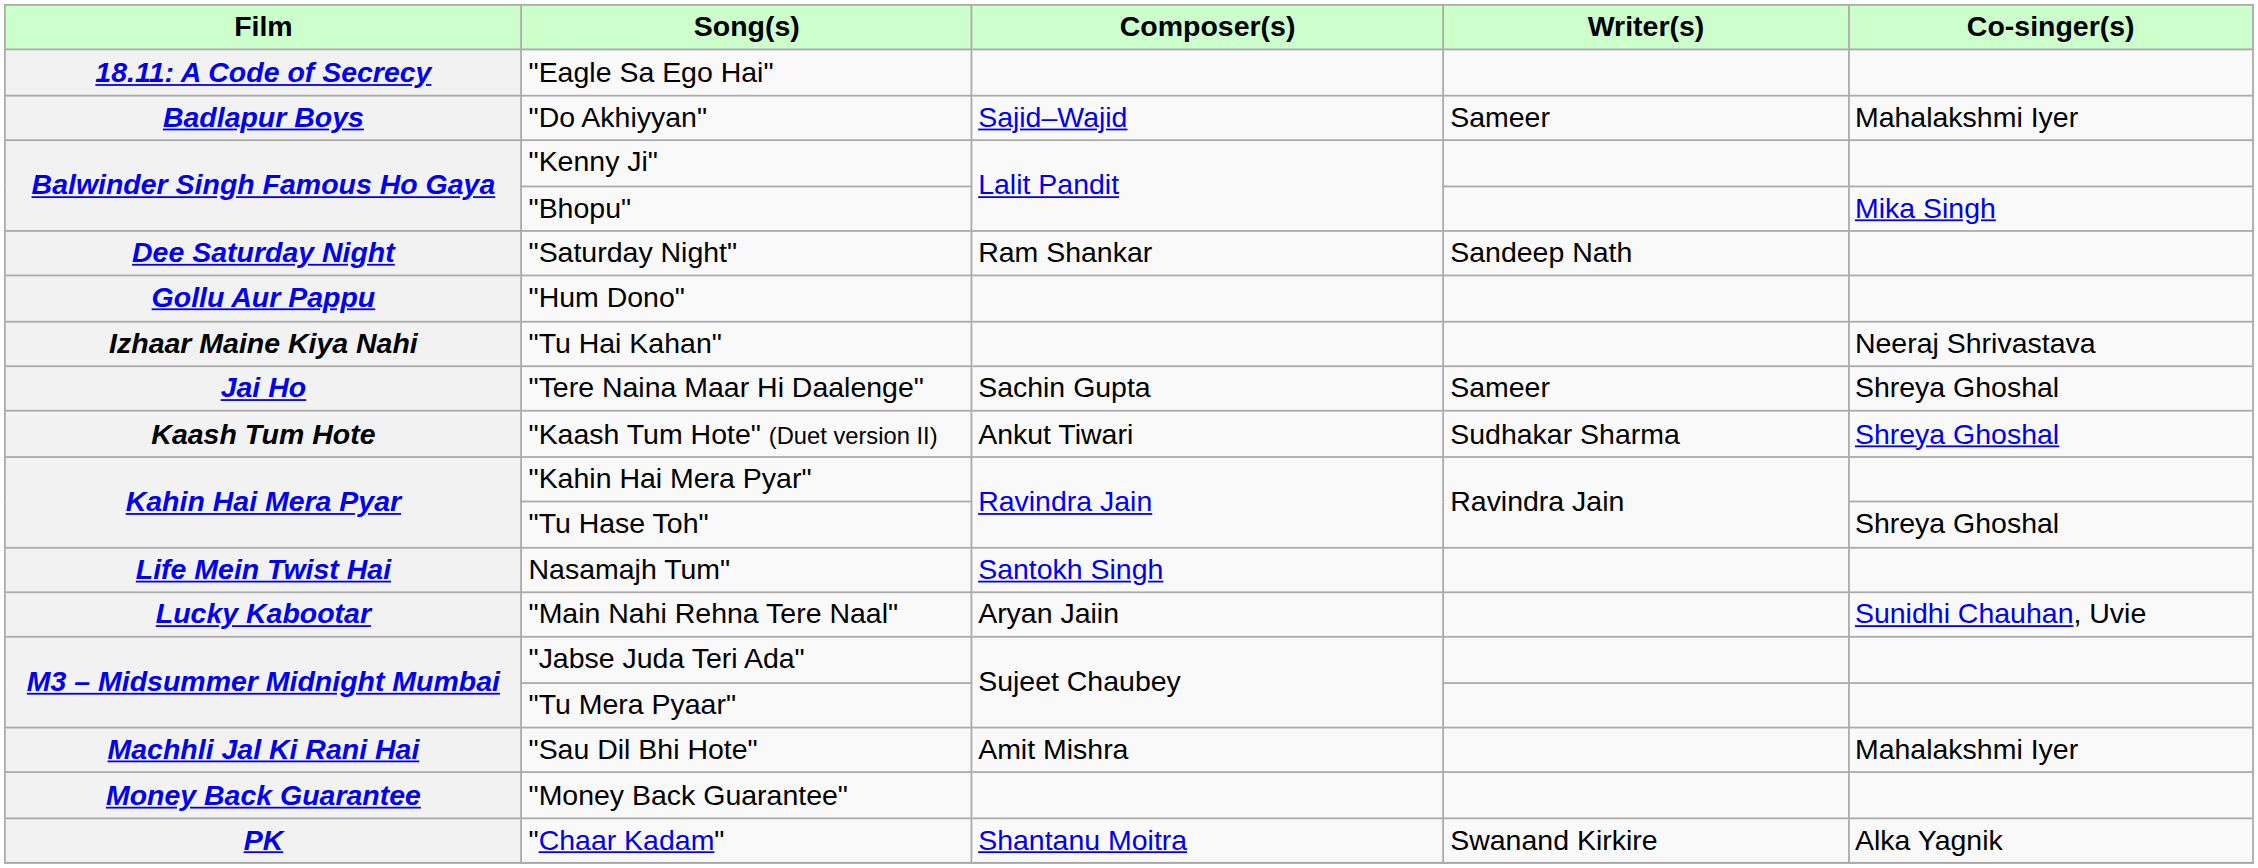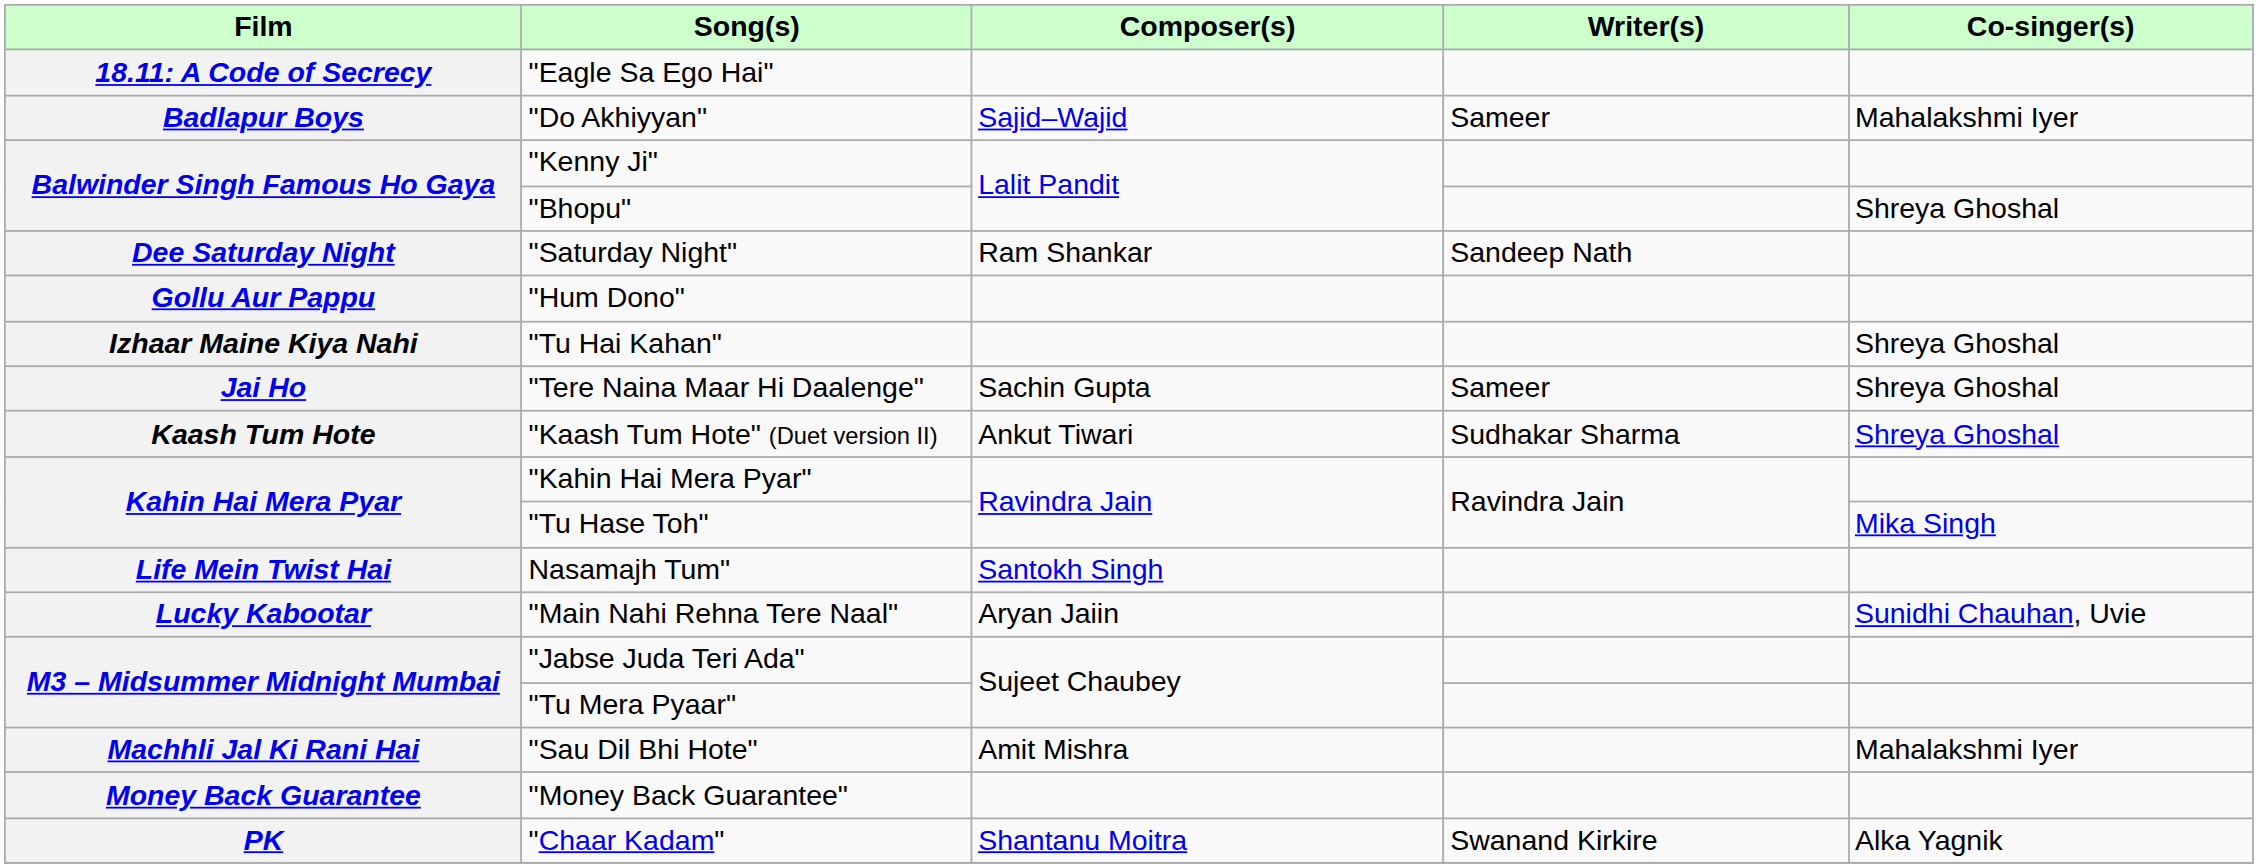"Bhopu" | Co-singer(s): Mika Singh -> Shreya Ghoshal
"Tu Hai Kahan" | Co-singer(s): Neeraj Shrivastava -> Shreya Ghoshal
"Tu Hase Toh" | Co-singer(s): Shreya Ghoshal -> Mika Singh
